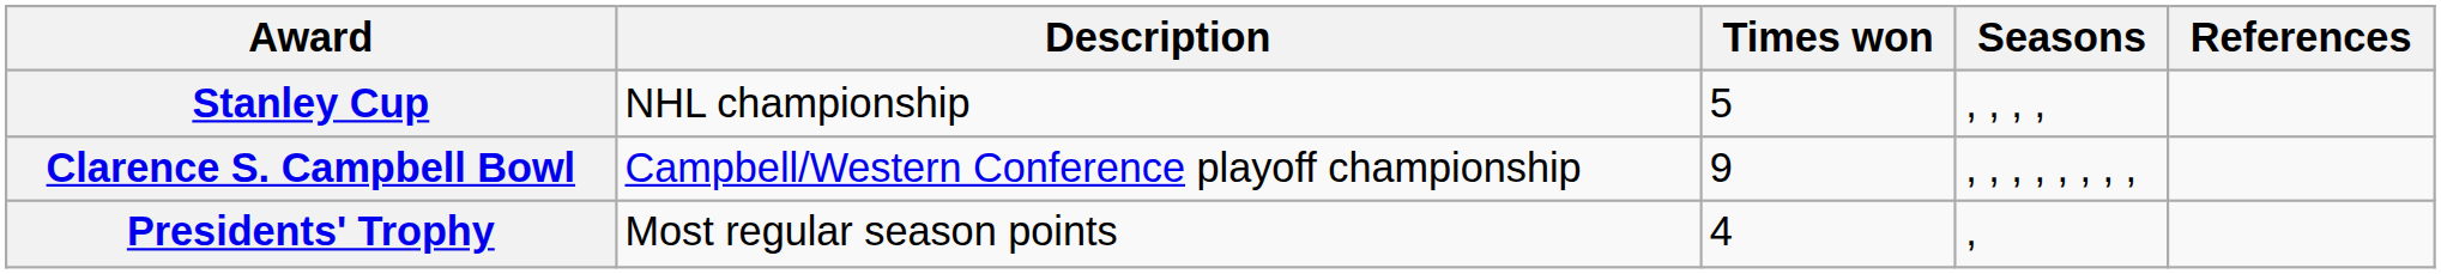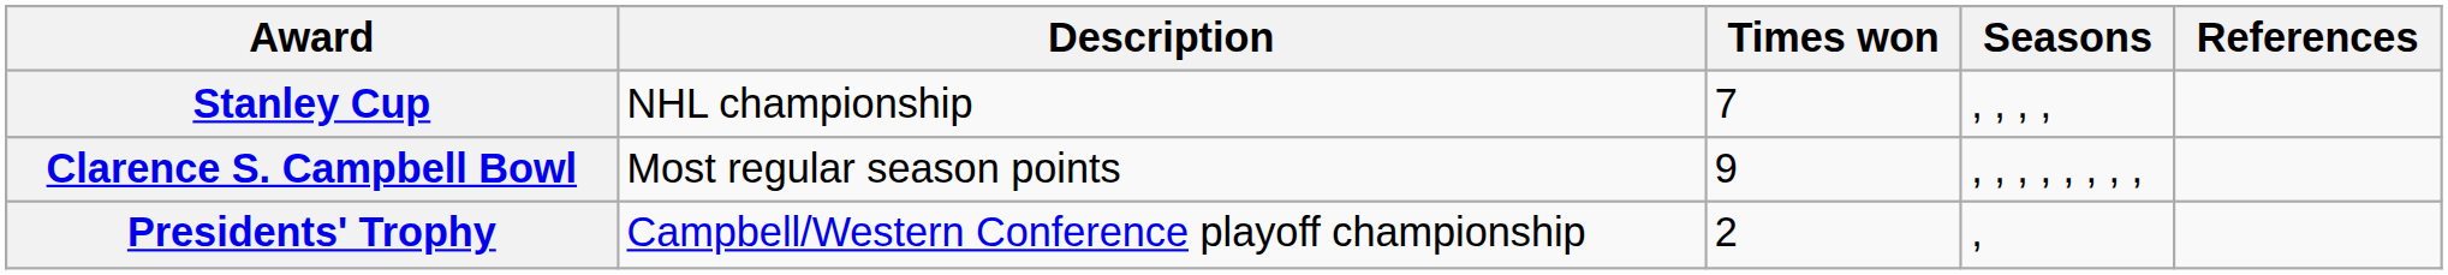Stanley Cup | Times won: 5 -> 7
Clarence S. Campbell Bowl | Description: Campbell/Western Conference playoff championship -> Most regular season points
Presidents' Trophy | Description: Most regular season points -> Campbell/Western Conference playoff championship
Presidents' Trophy | Times won: 4 -> 2
